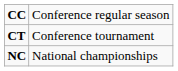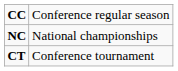rows swapped: CT <-> NC
